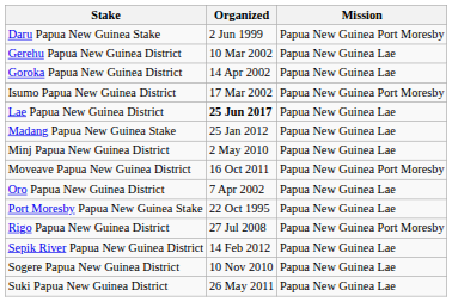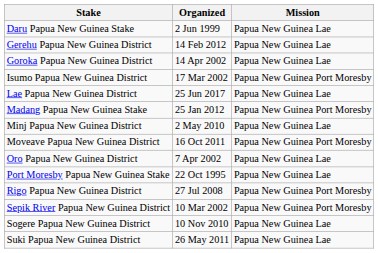Daru Papua New Guinea Stake | Mission: Papua New Guinea Port Moresby -> Papua New Guinea Lae
Gerehu Papua New Guinea District | Organized: 10 Mar 2002 -> 14 Feb 2012
Lae Papua New Guinea District | Organized: bold -> normal
Madang Papua New Guinea Stake | Mission: Papua New Guinea Lae -> Papua New Guinea Port Moresby
Sepik River Papua New Guinea District | Organized: 14 Feb 2012 -> 10 Mar 2002
Sepik River Papua New Guinea District | Mission: Papua New Guinea Lae -> Papua New Guinea Port Moresby
